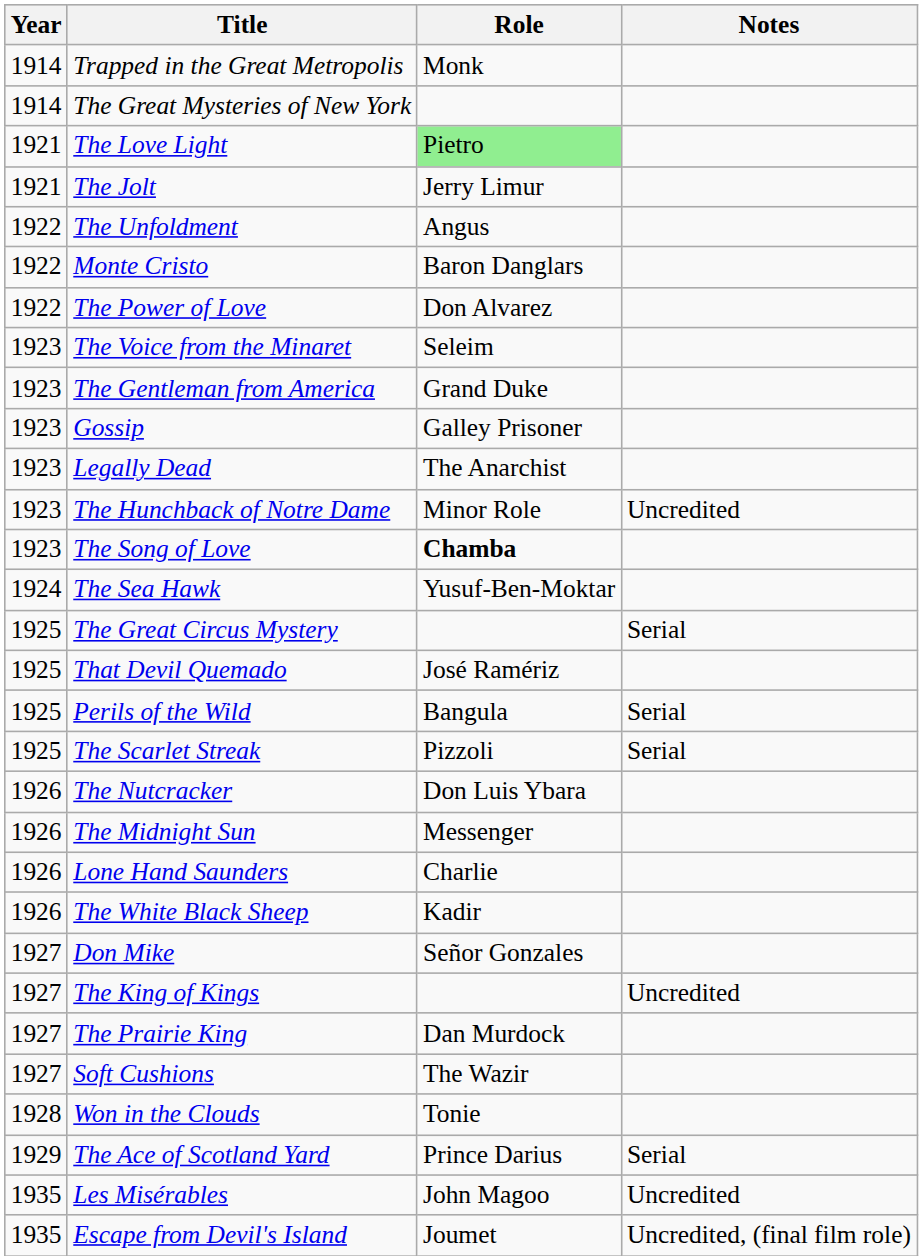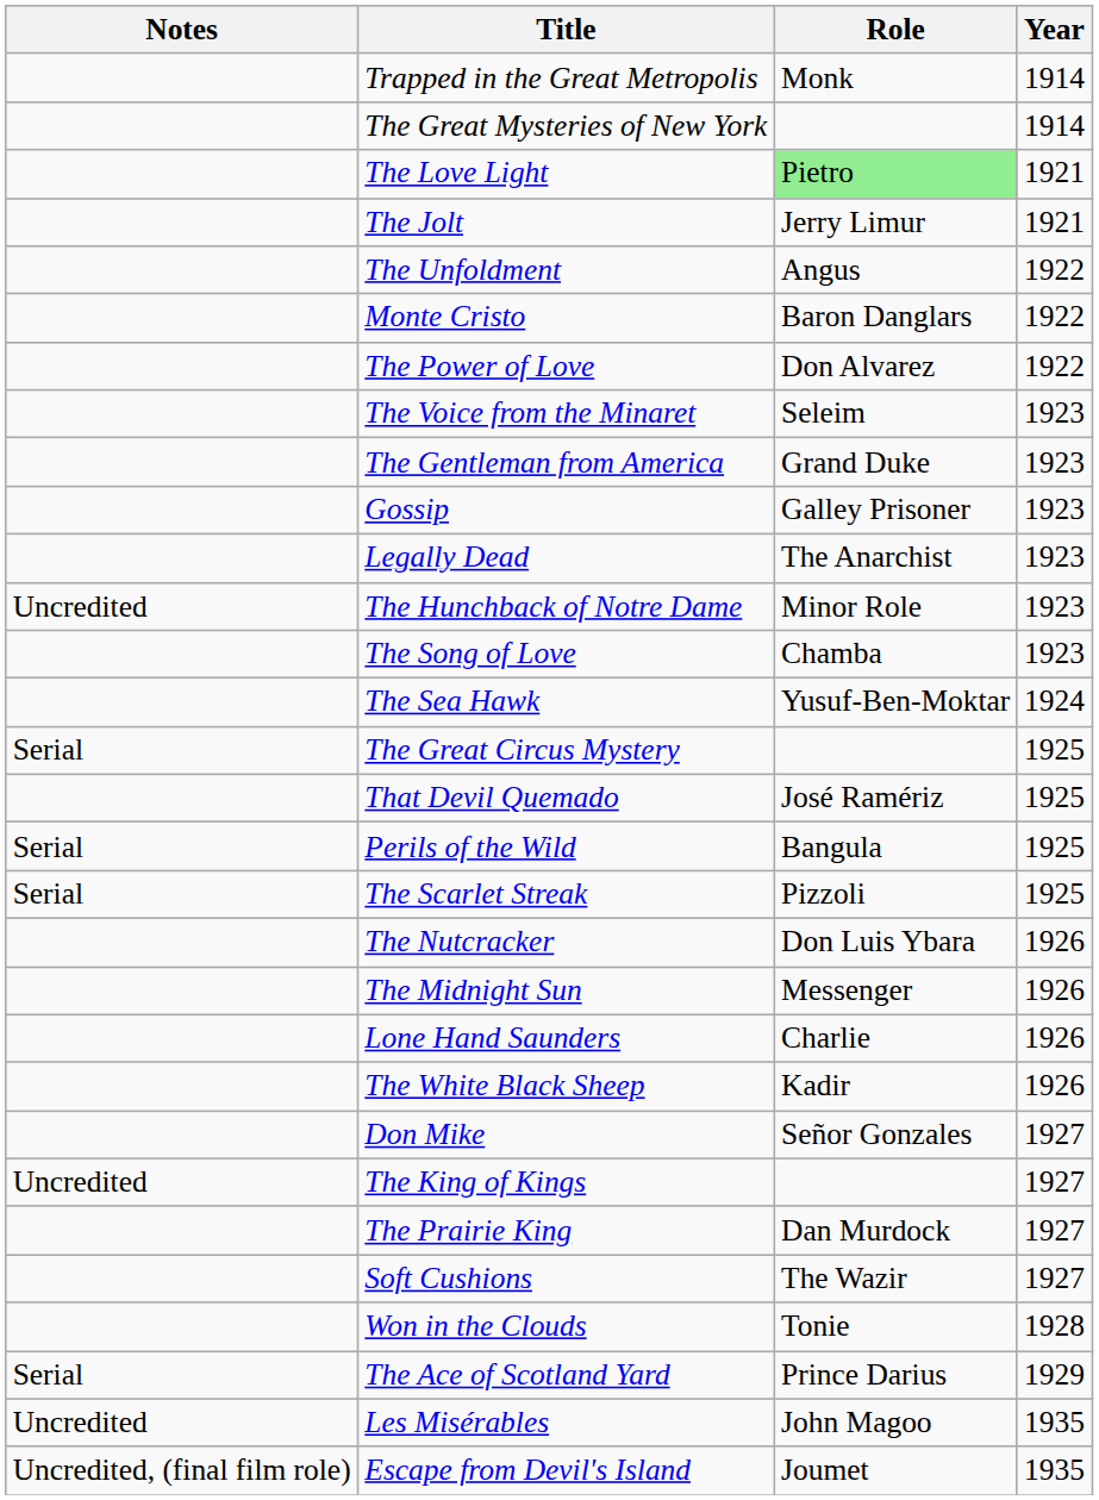columns swapped: Year <-> Notes
The Song of Love | Role: bold -> normal
